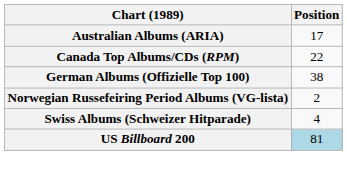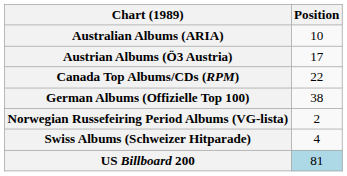Australian Albums (ARIA) | Position: 17 -> 10
+ row: Austrian Albums (Ö3 Austria) | 17
